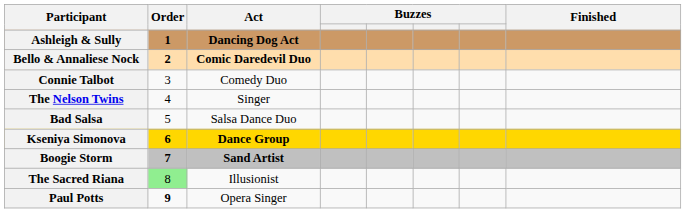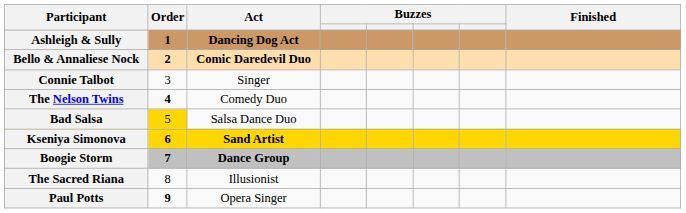Connie Talbot | Act: Comedy Duo -> Singer
The Nelson Twins | Order: normal -> bold
The Nelson Twins | Act: Singer -> Comedy Duo
Bad Salsa | Order: no background -> gold background
Kseniya Simonova | Act: Dance Group -> Sand Artist
Boogie Storm | Act: Sand Artist -> Dance Group
The Sacred Riana | Order: lightgreen background -> no background
